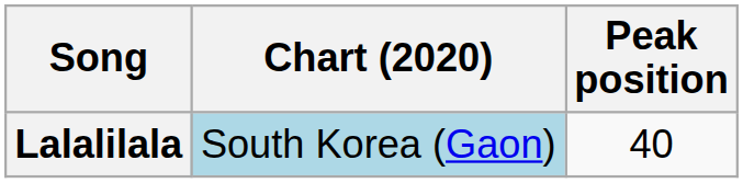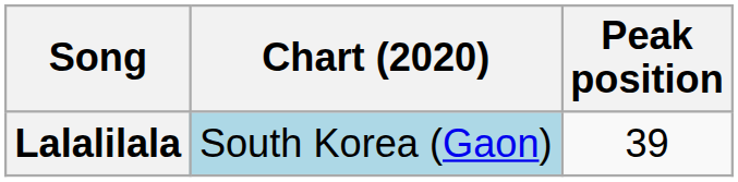Lalalilala | Peak position: 40 -> 39
